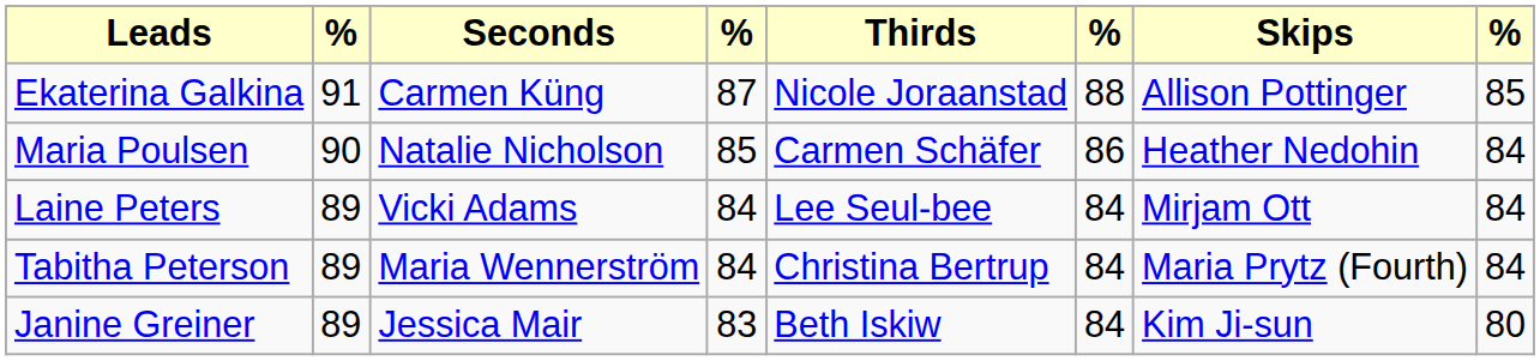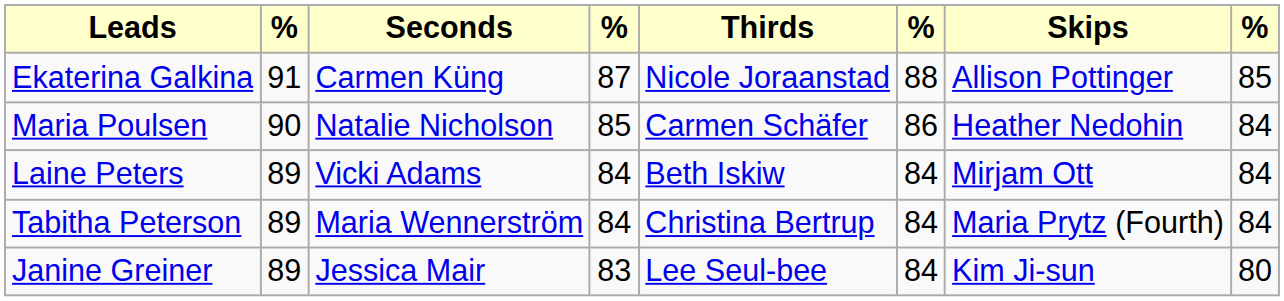Laine Peters | Thirds: Lee Seul-bee -> Beth Iskiw
Janine Greiner | Thirds: Beth Iskiw -> Lee Seul-bee
